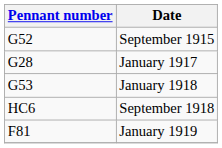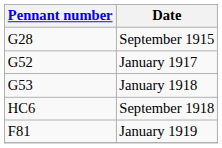September 1915 | Pennant number: G52 -> G28
January 1917 | Pennant number: G28 -> G52
